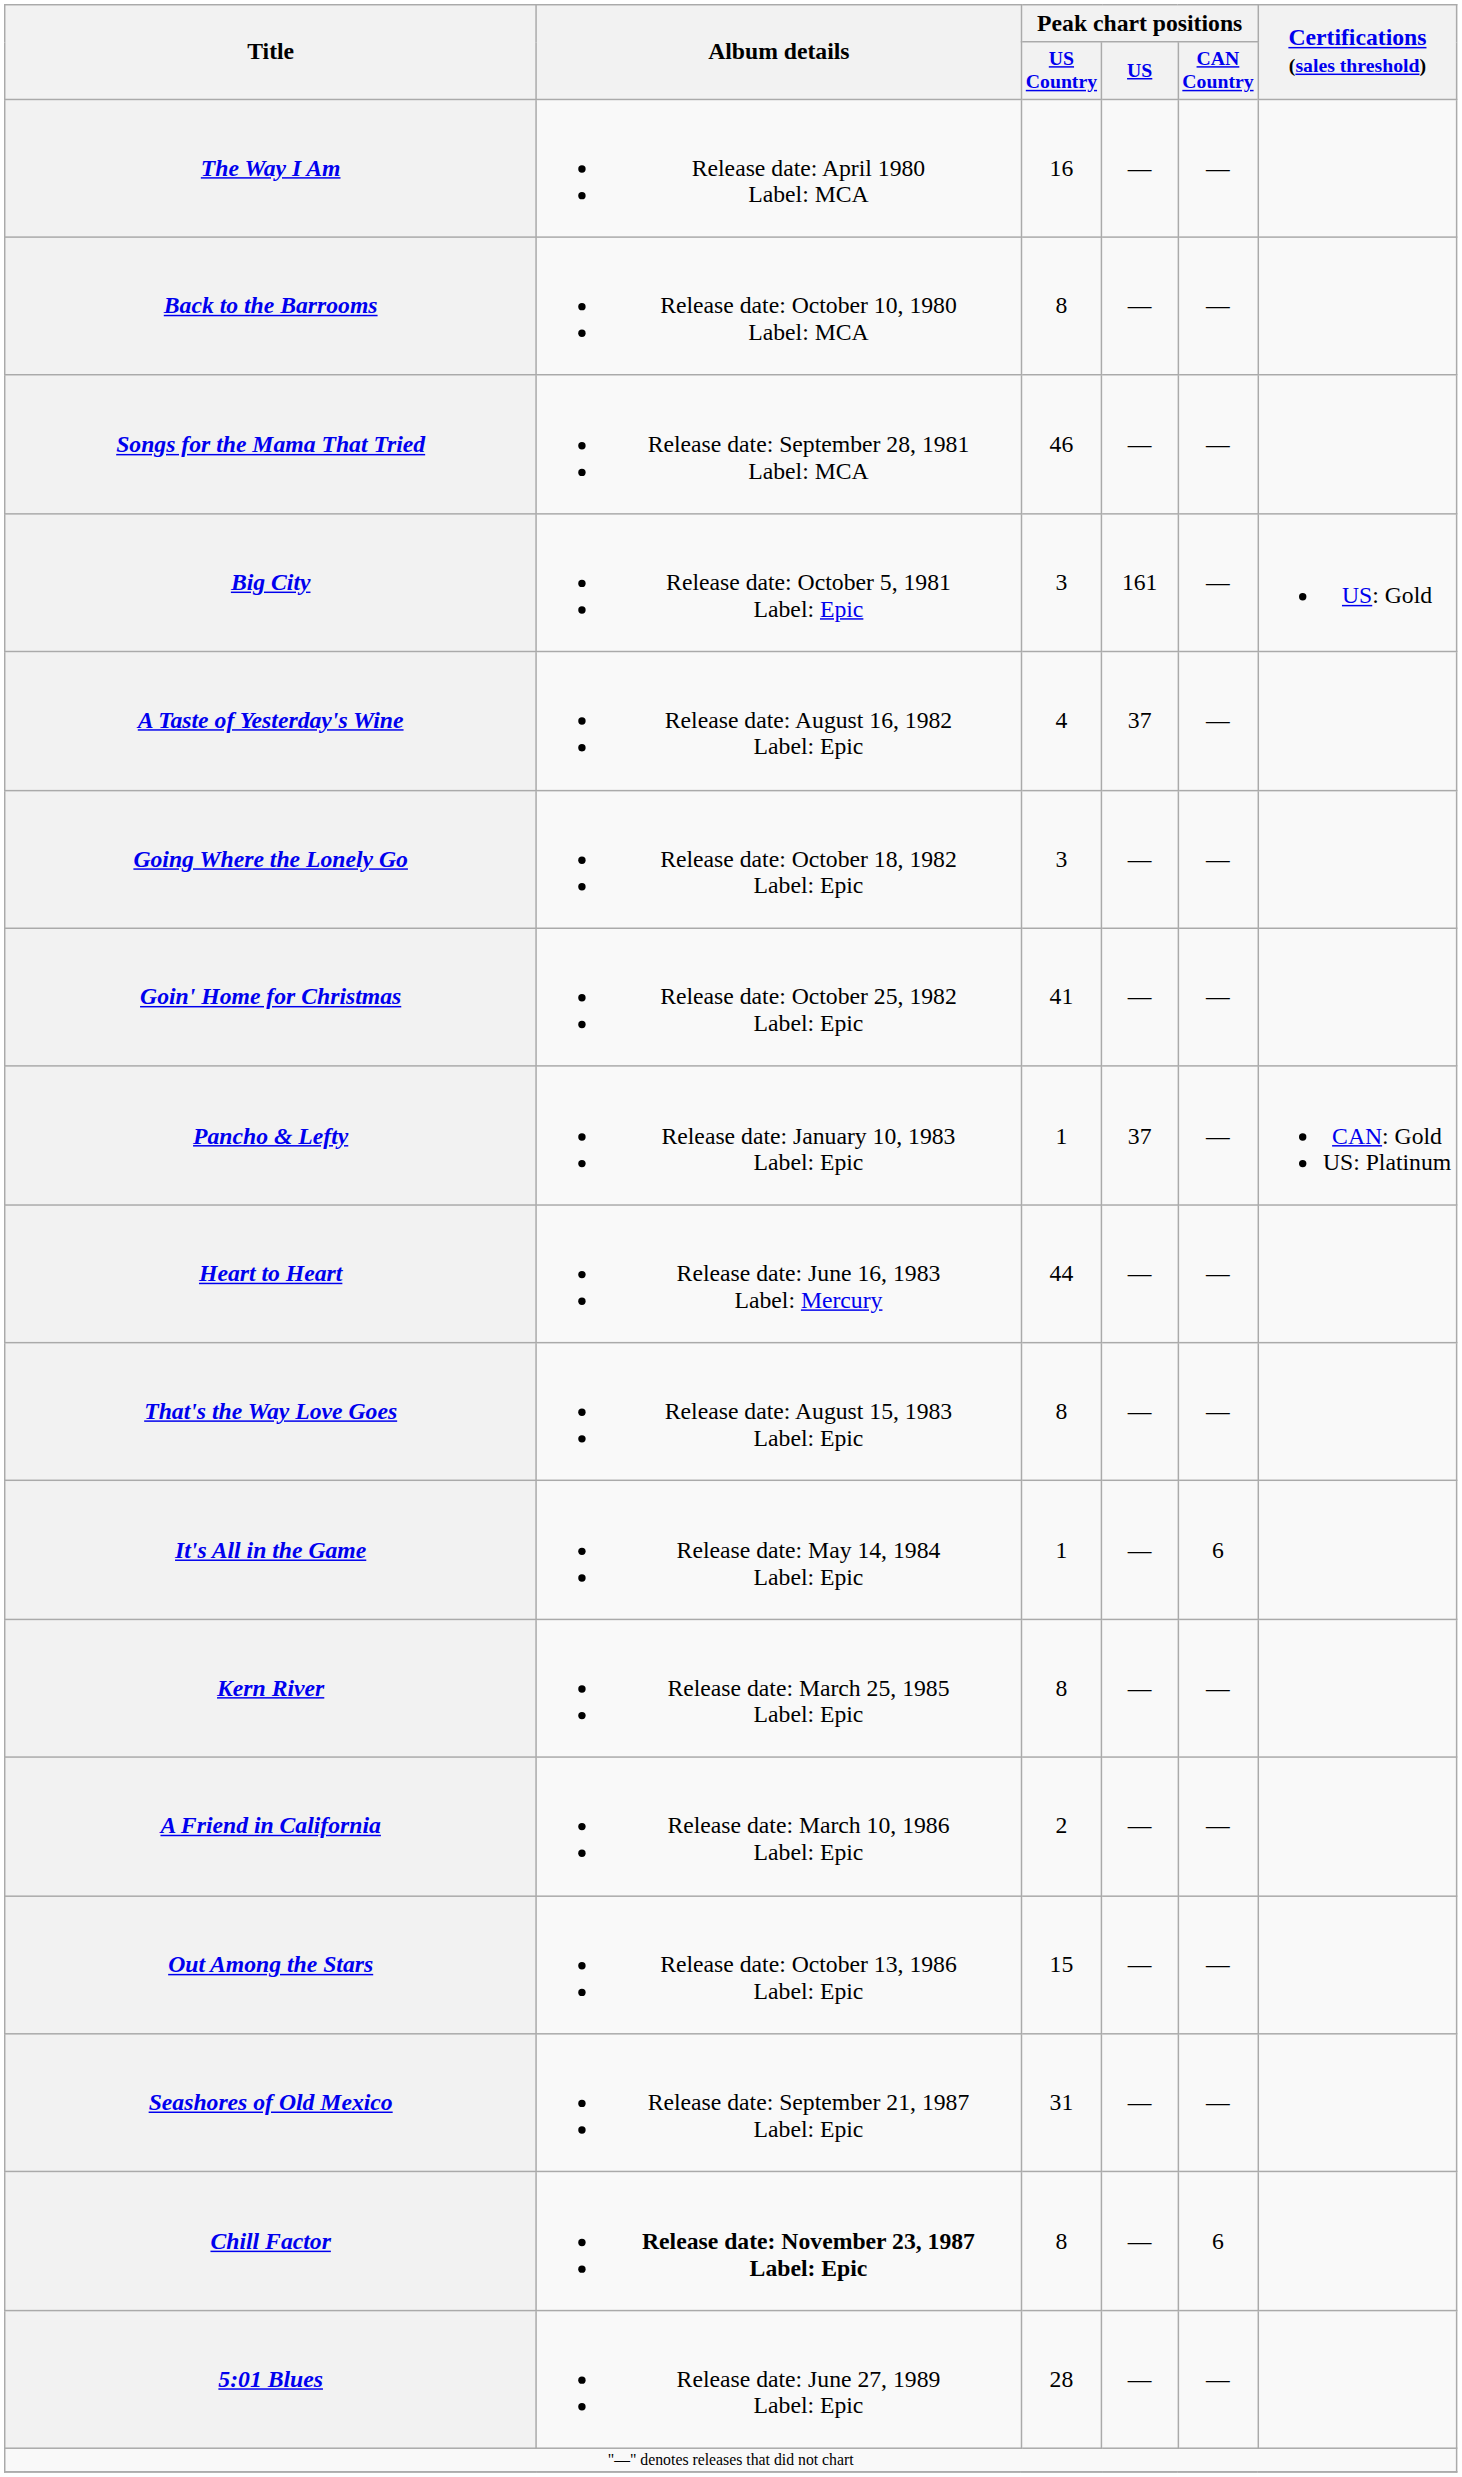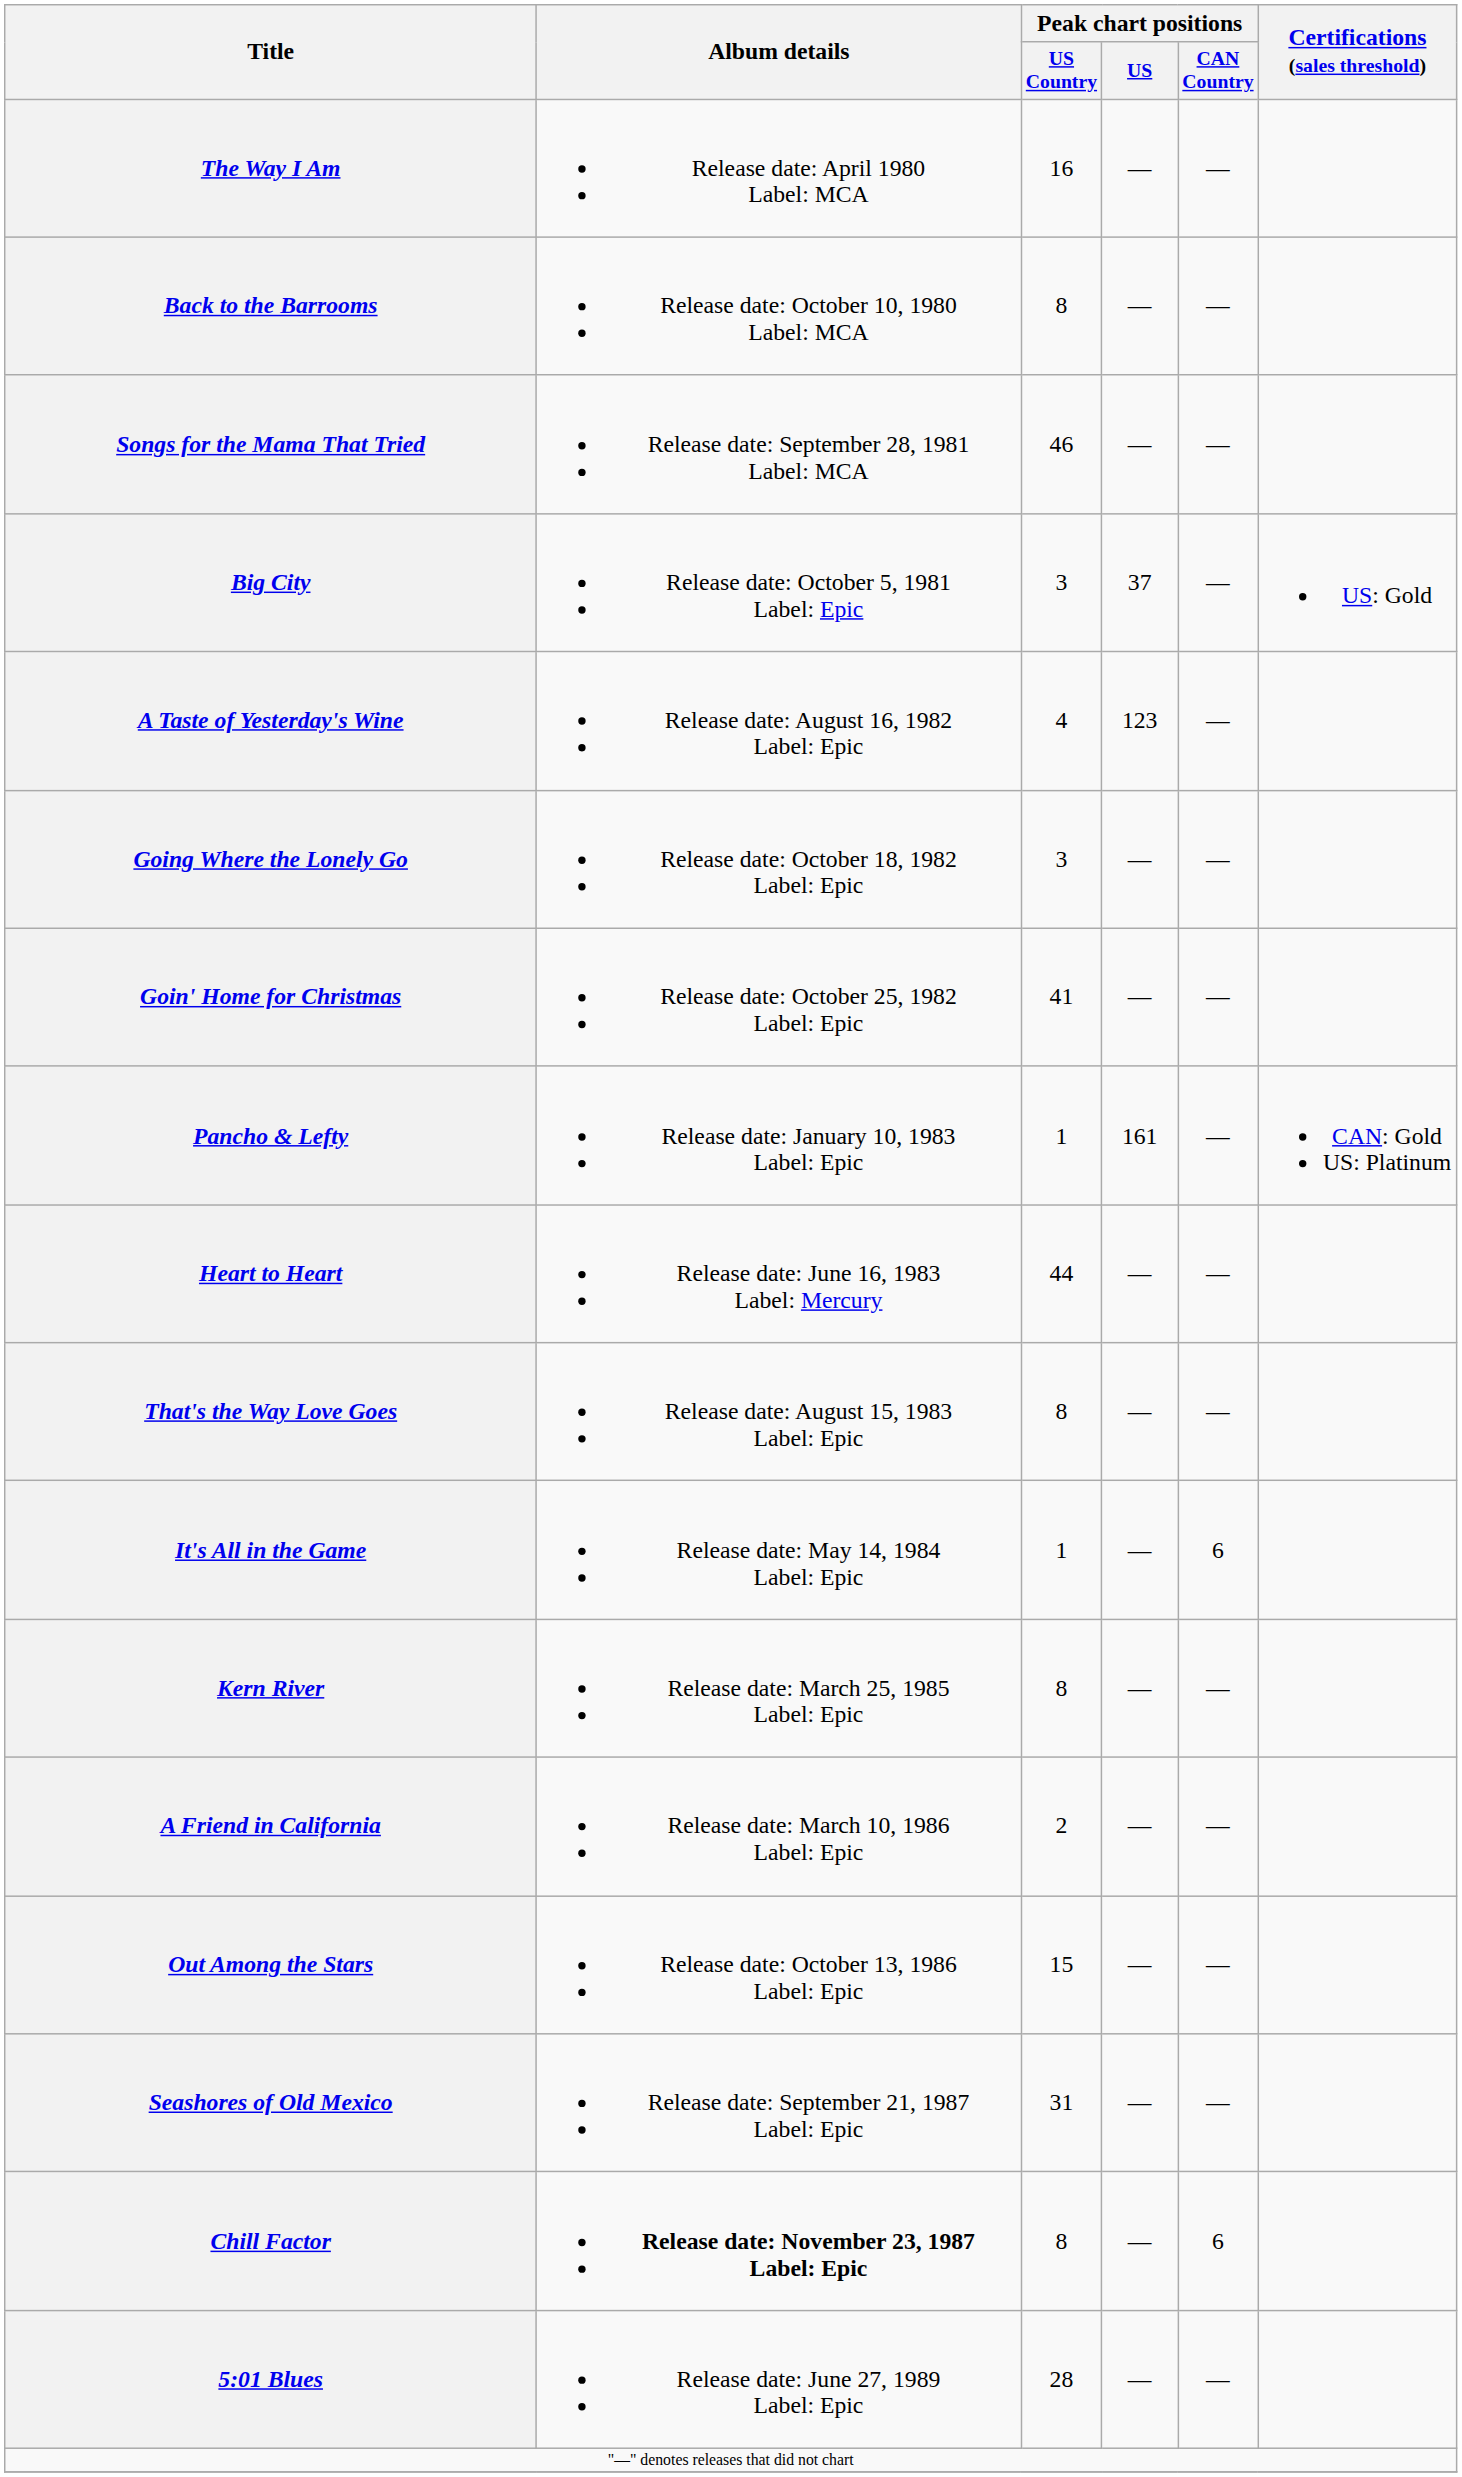Big City | Peak chart positions / US: 161 -> 37
A Taste of Yesterday's Wine | Peak chart positions / US: 37 -> 123
Pancho & Lefty | Peak chart positions / US: 37 -> 161
